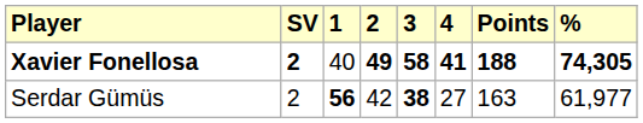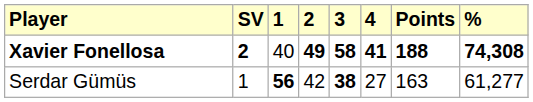Xavier Fonellosa | %: 74,305 -> 74,308
Serdar Gümüs | SV: 2 -> 1
Serdar Gümüs | %: 61,977 -> 61,277
